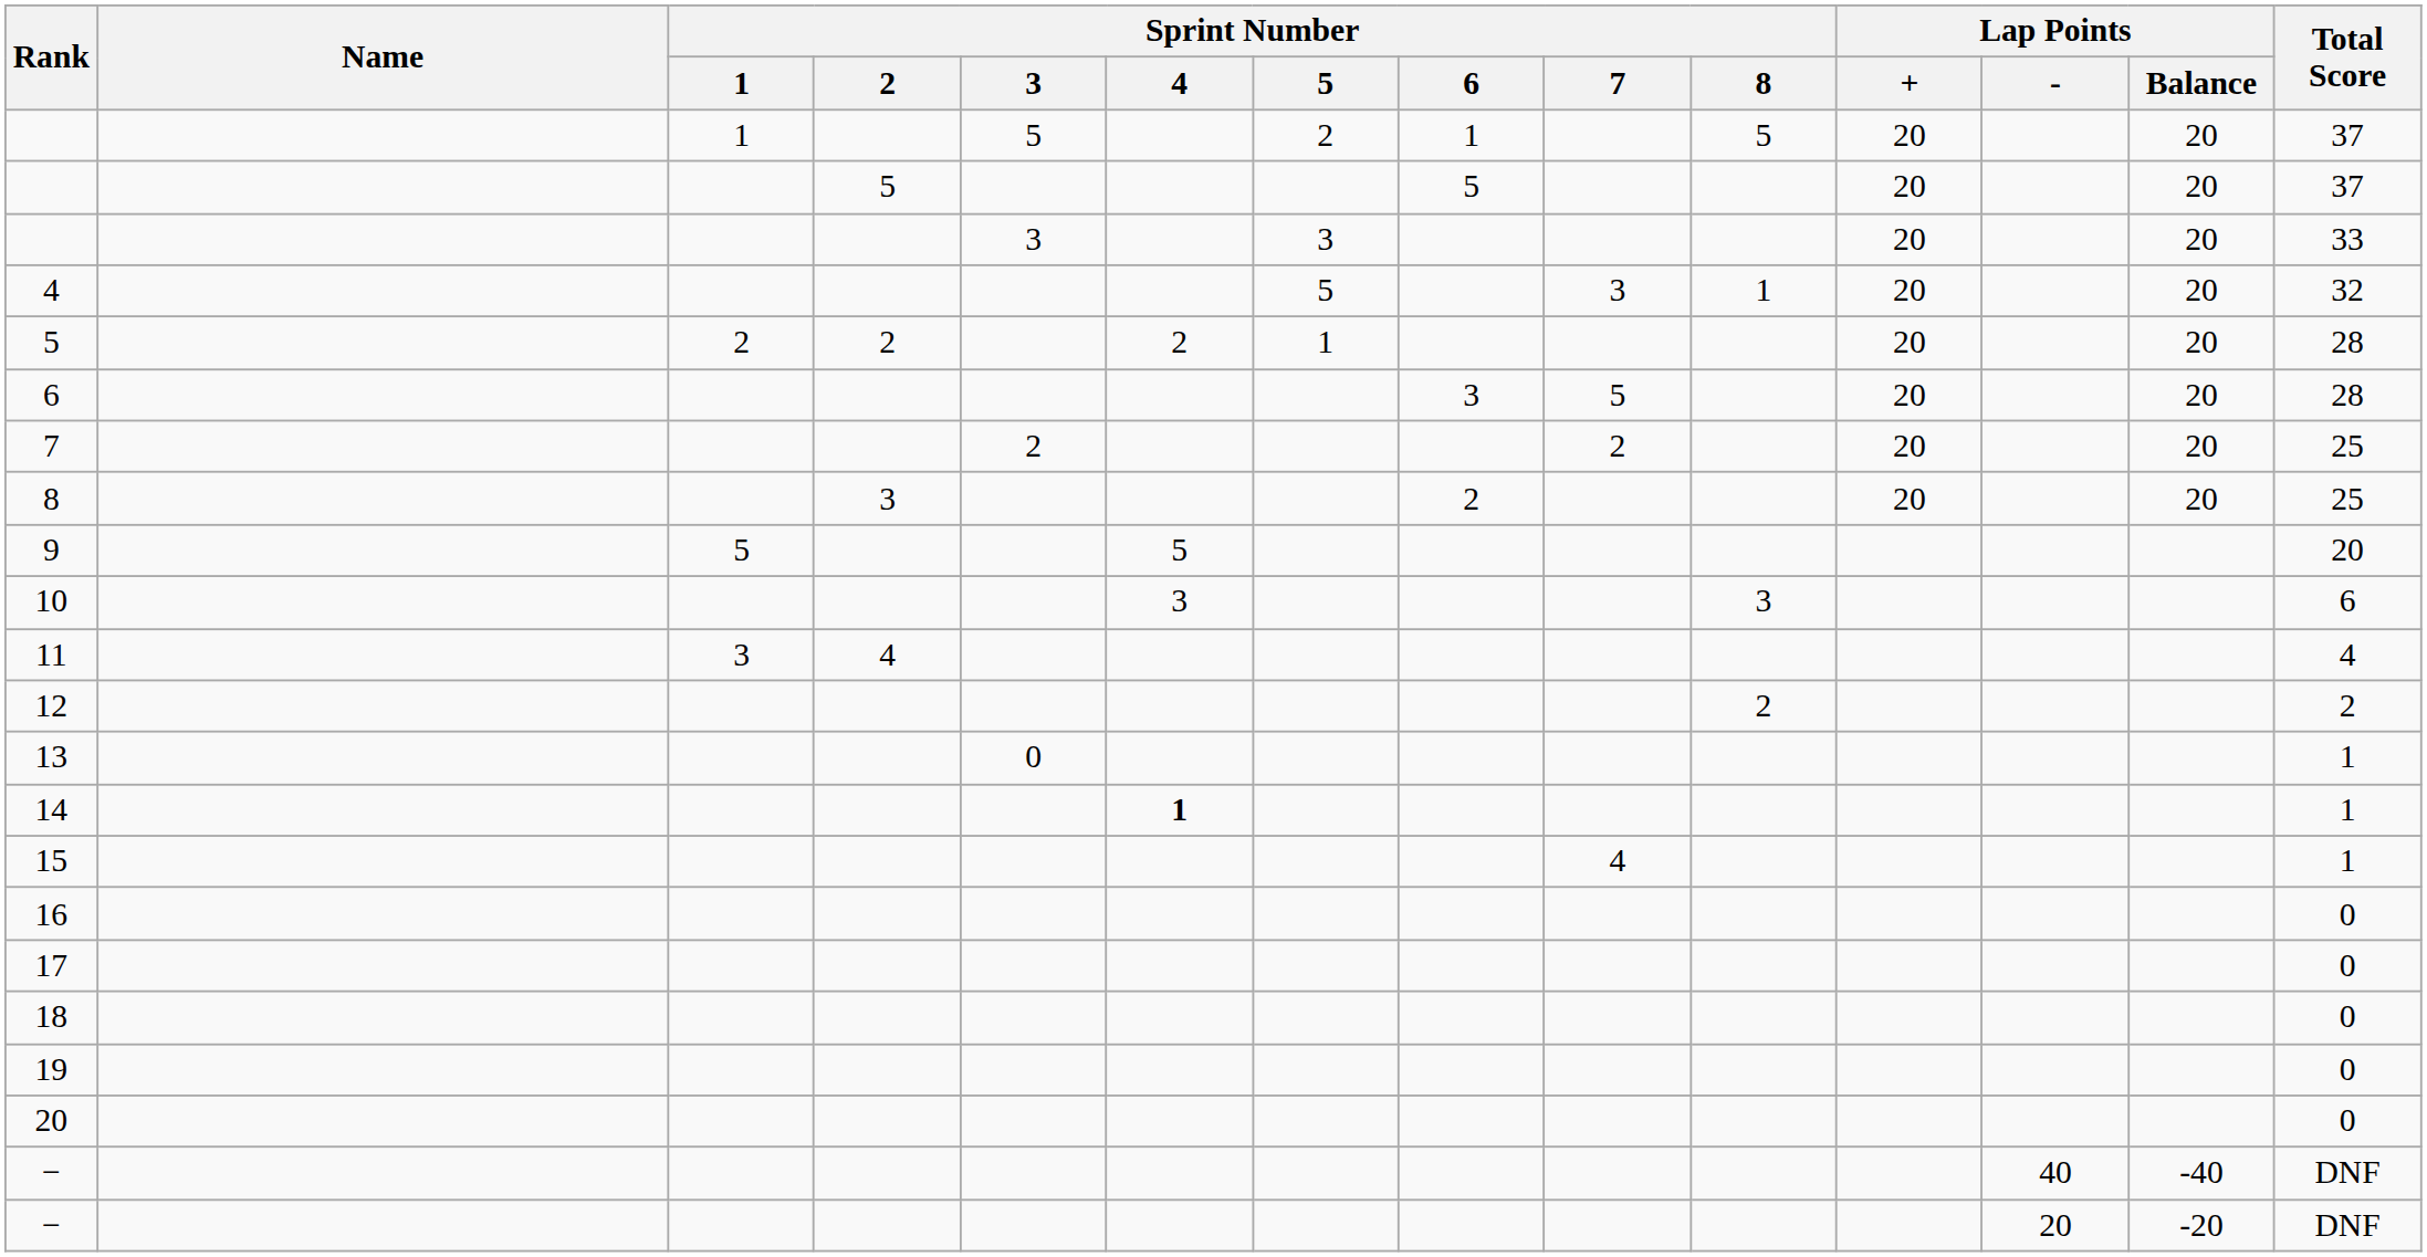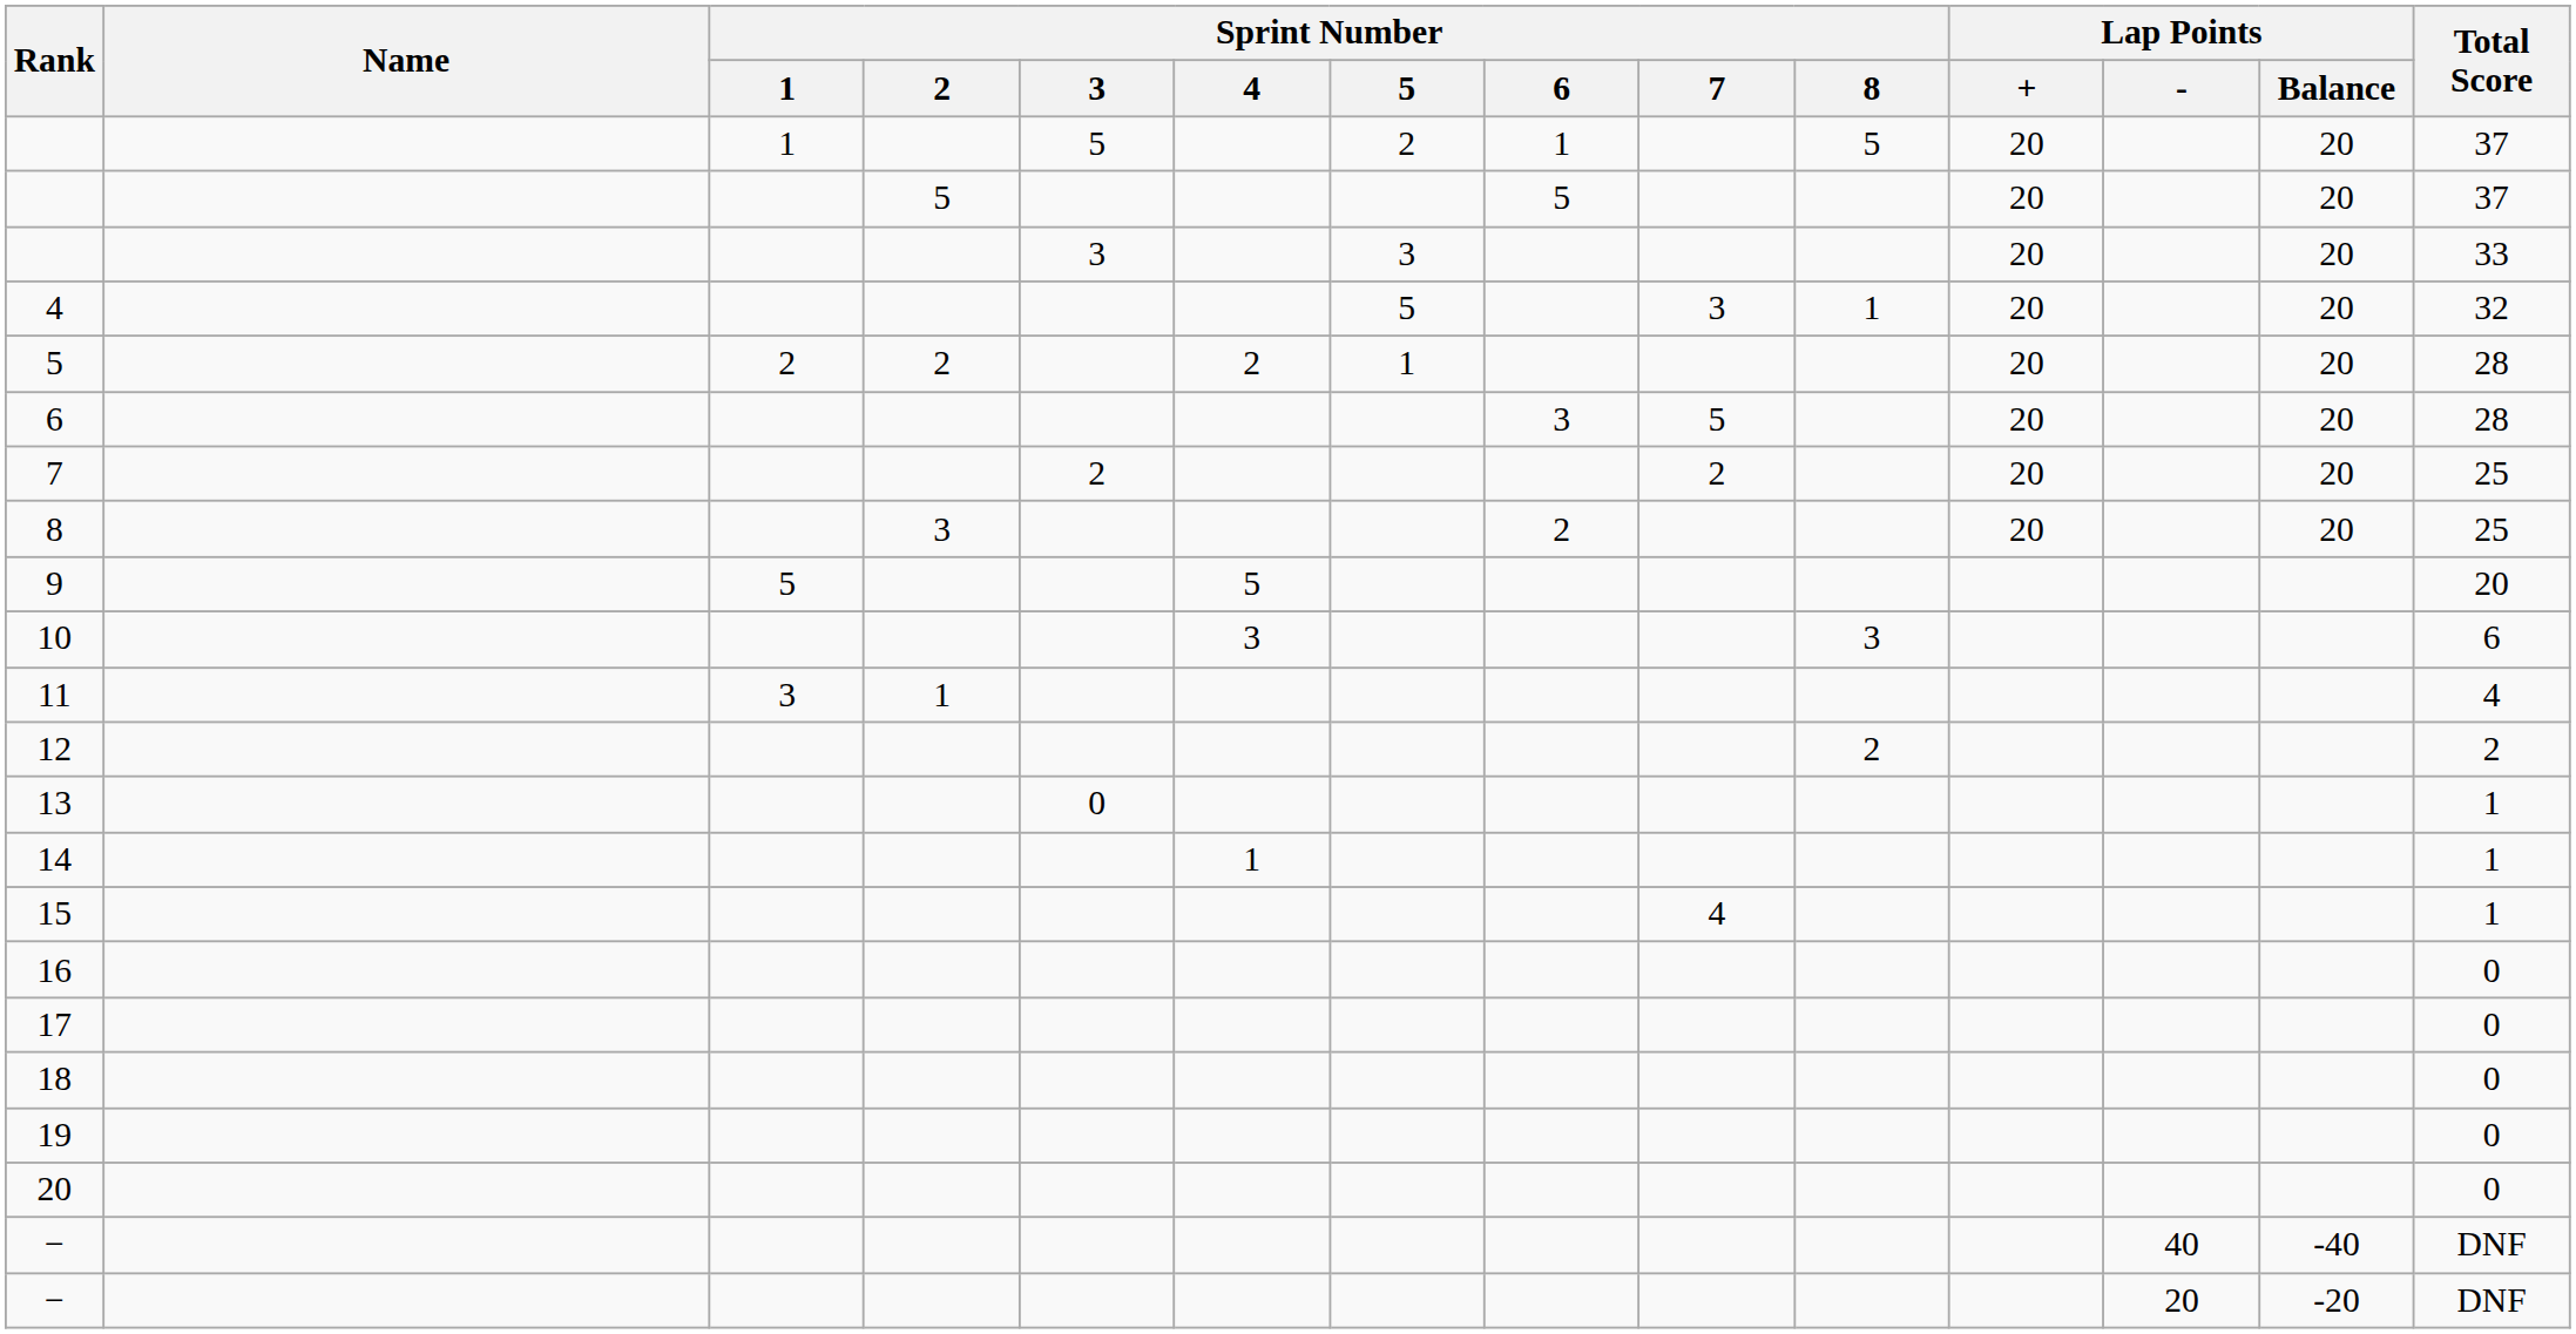11 | Sprint Number / 2: 4 -> 1
14 | Sprint Number / 4: bold -> normal
